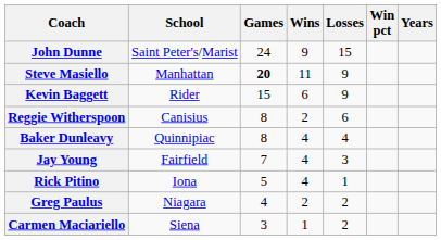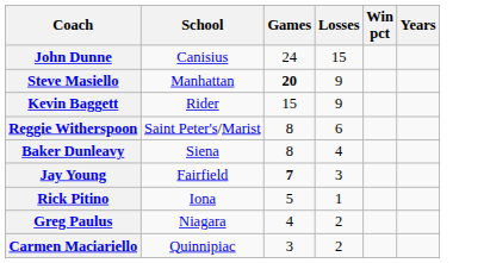- column: Wins | 9 | 11 | 6 | 2 | 4 | 4 | 4 | 2 | 1
John Dunne | School: Saint Peter's/Marist -> Canisius
Reggie Witherspoon | School: Canisius -> Saint Peter's/Marist
Baker Dunleavy | School: Quinnipiac -> Siena
Jay Young | Games: normal -> bold
Carmen Maciariello | School: Siena -> Quinnipiac
